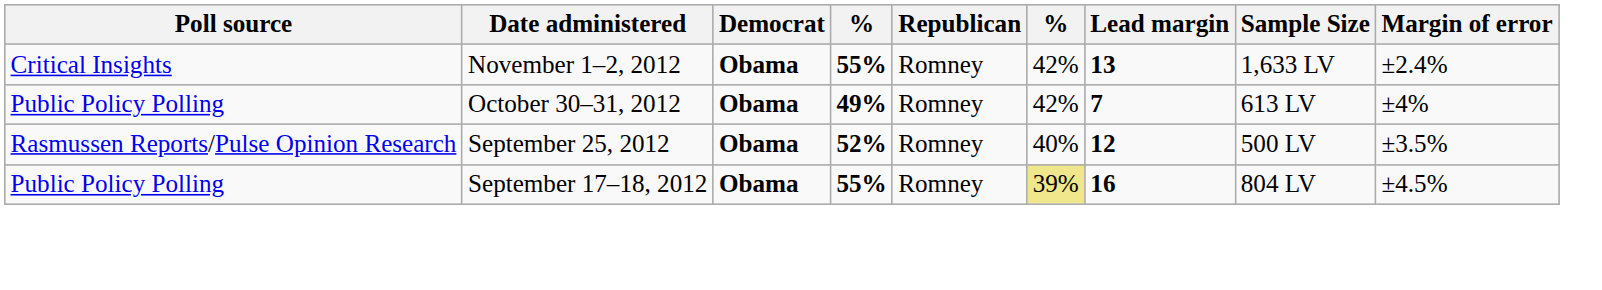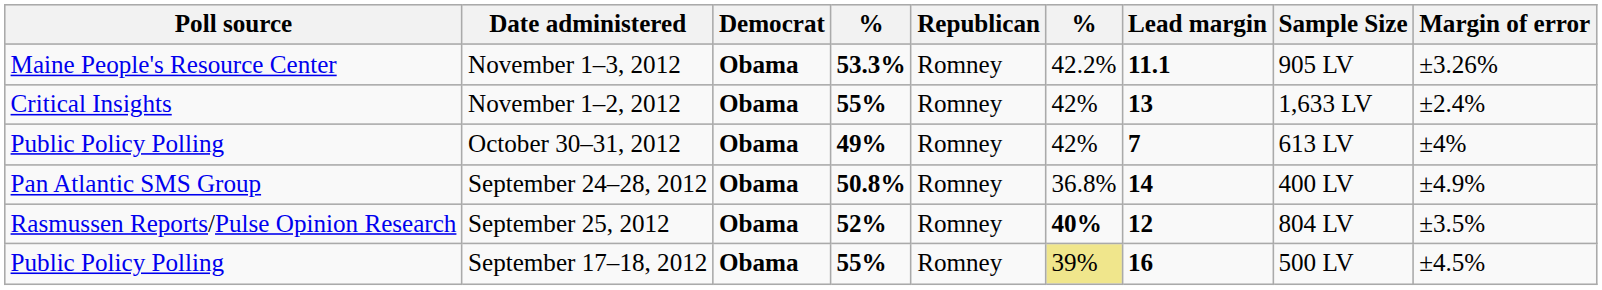+ row: Maine People's Resource Center | November 1–3, 2012 | Obama | 53.3% | Romney | 42.2% | 11.1 | 905 LV | ±3.26%
+ row: Pan Atlantic SMS Group | September 24–28, 2012 | Obama | 50.8% | Romney | 36.8% | 14 | 400 LV | ±4.9%
September 25, 2012 | column 6: normal -> bold
September 25, 2012 | Sample Size: 500 LV -> 804 LV
September 17–18, 2012 | Sample Size: 804 LV -> 500 LV
